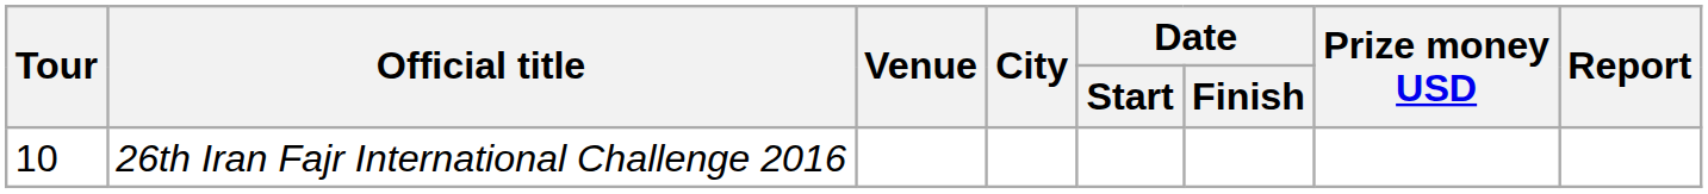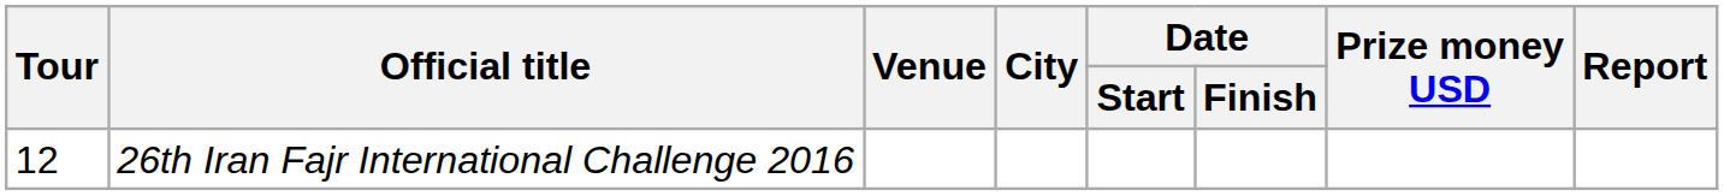26th Iran Fajr International Challenge 2016 | Tour: 10 -> 12
